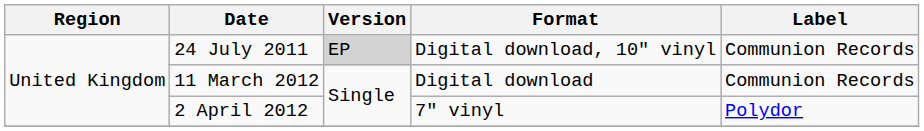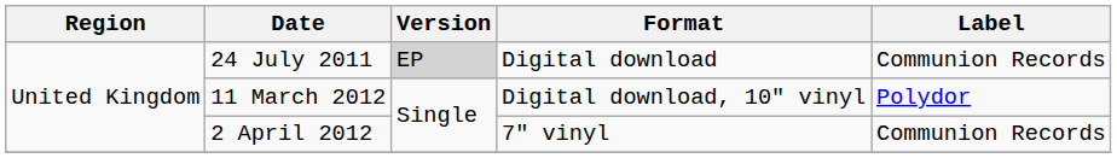24 July 2011 | Format: Digital download, 10" vinyl -> Digital download
11 March 2012 | Format: Digital download -> Digital download, 10" vinyl
11 March 2012 | Label: Communion Records -> Polydor
2 April 2012 | Label: Polydor -> Communion Records
